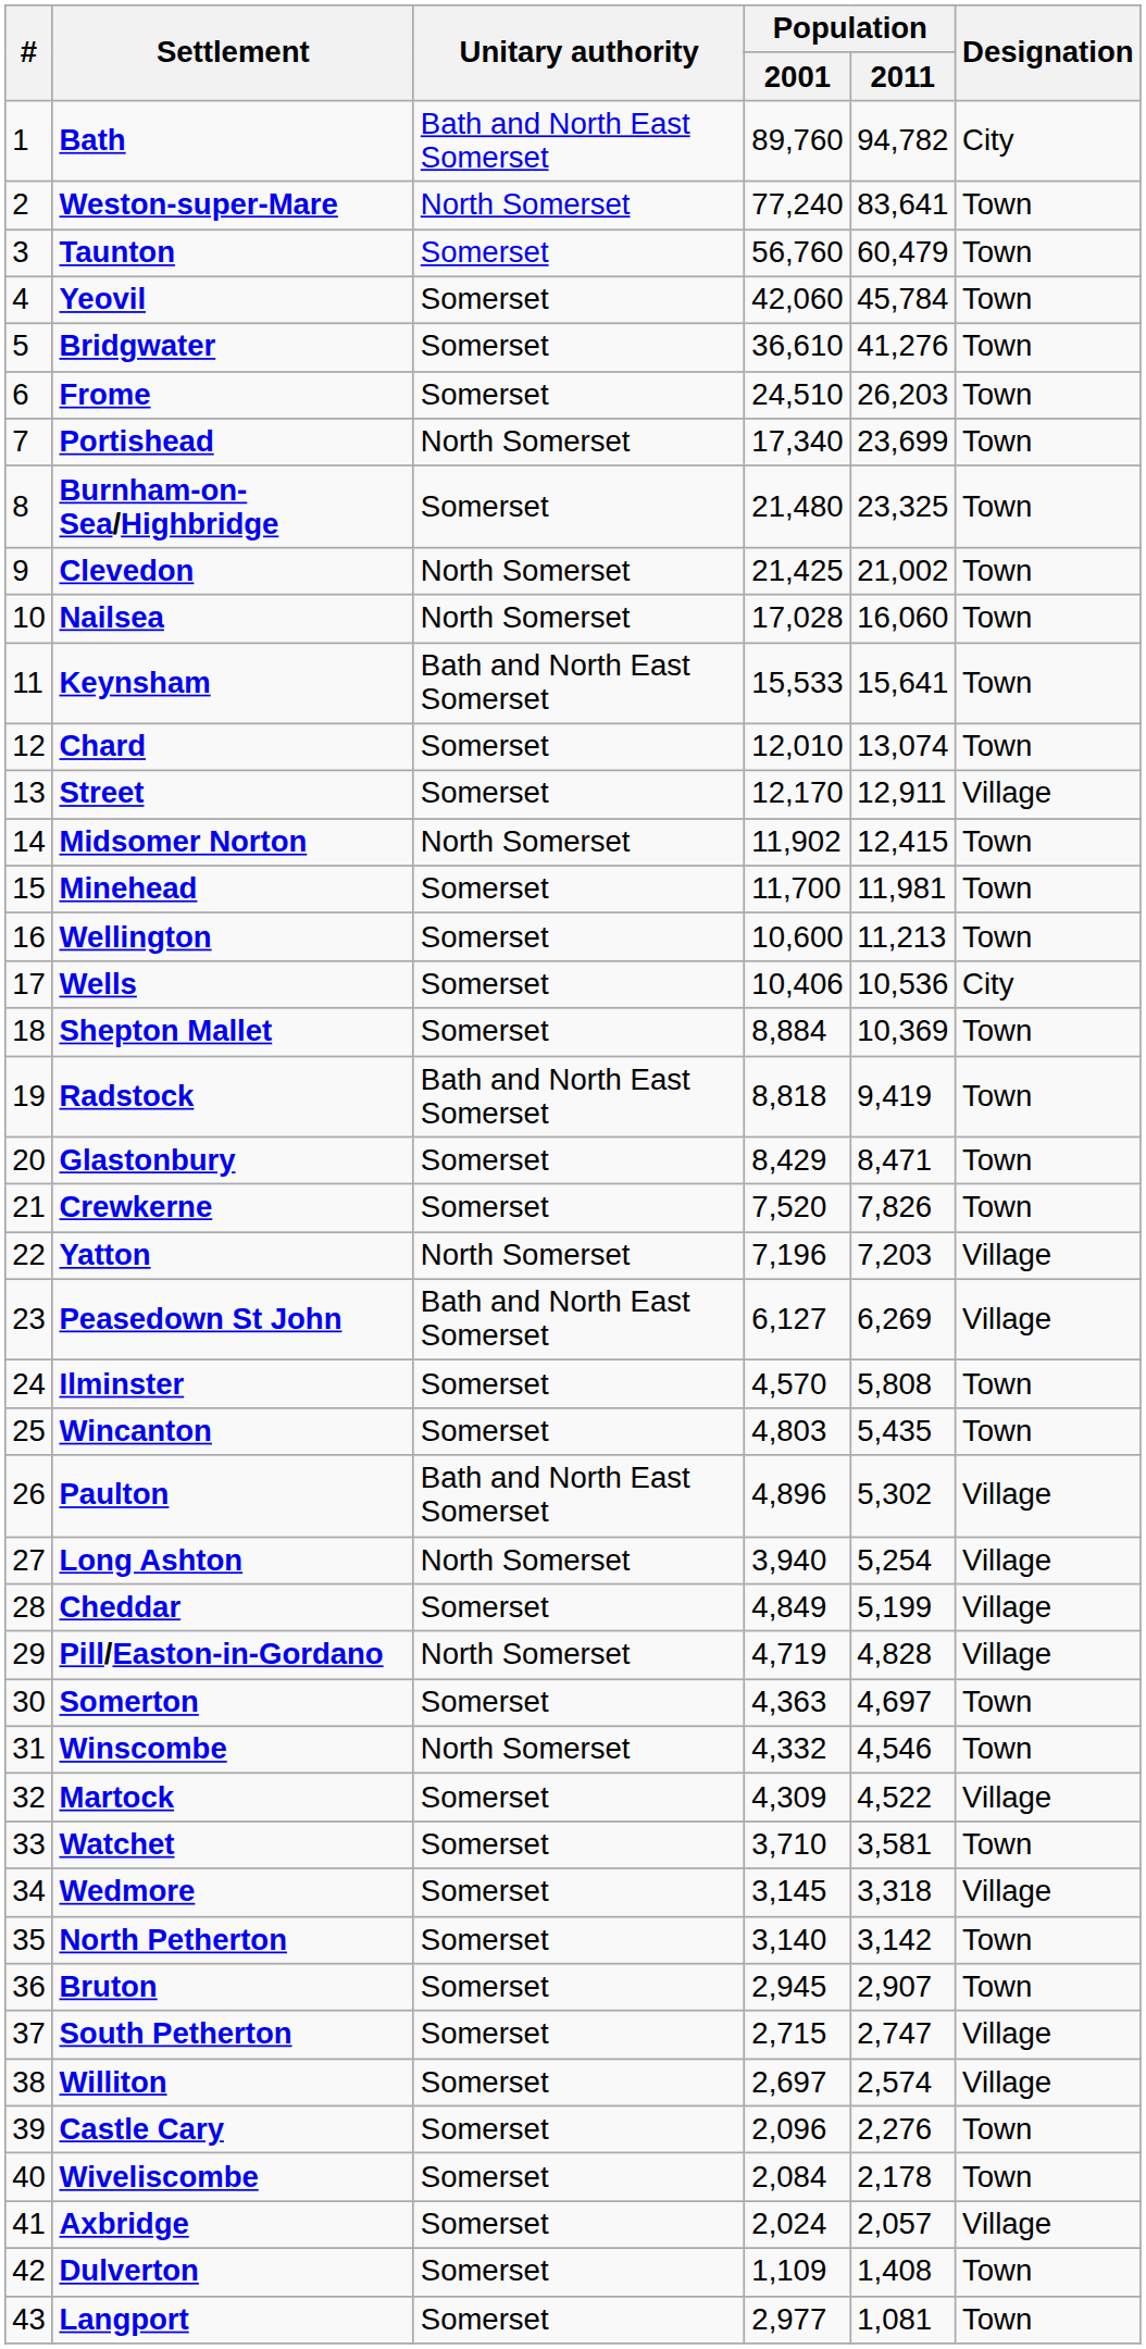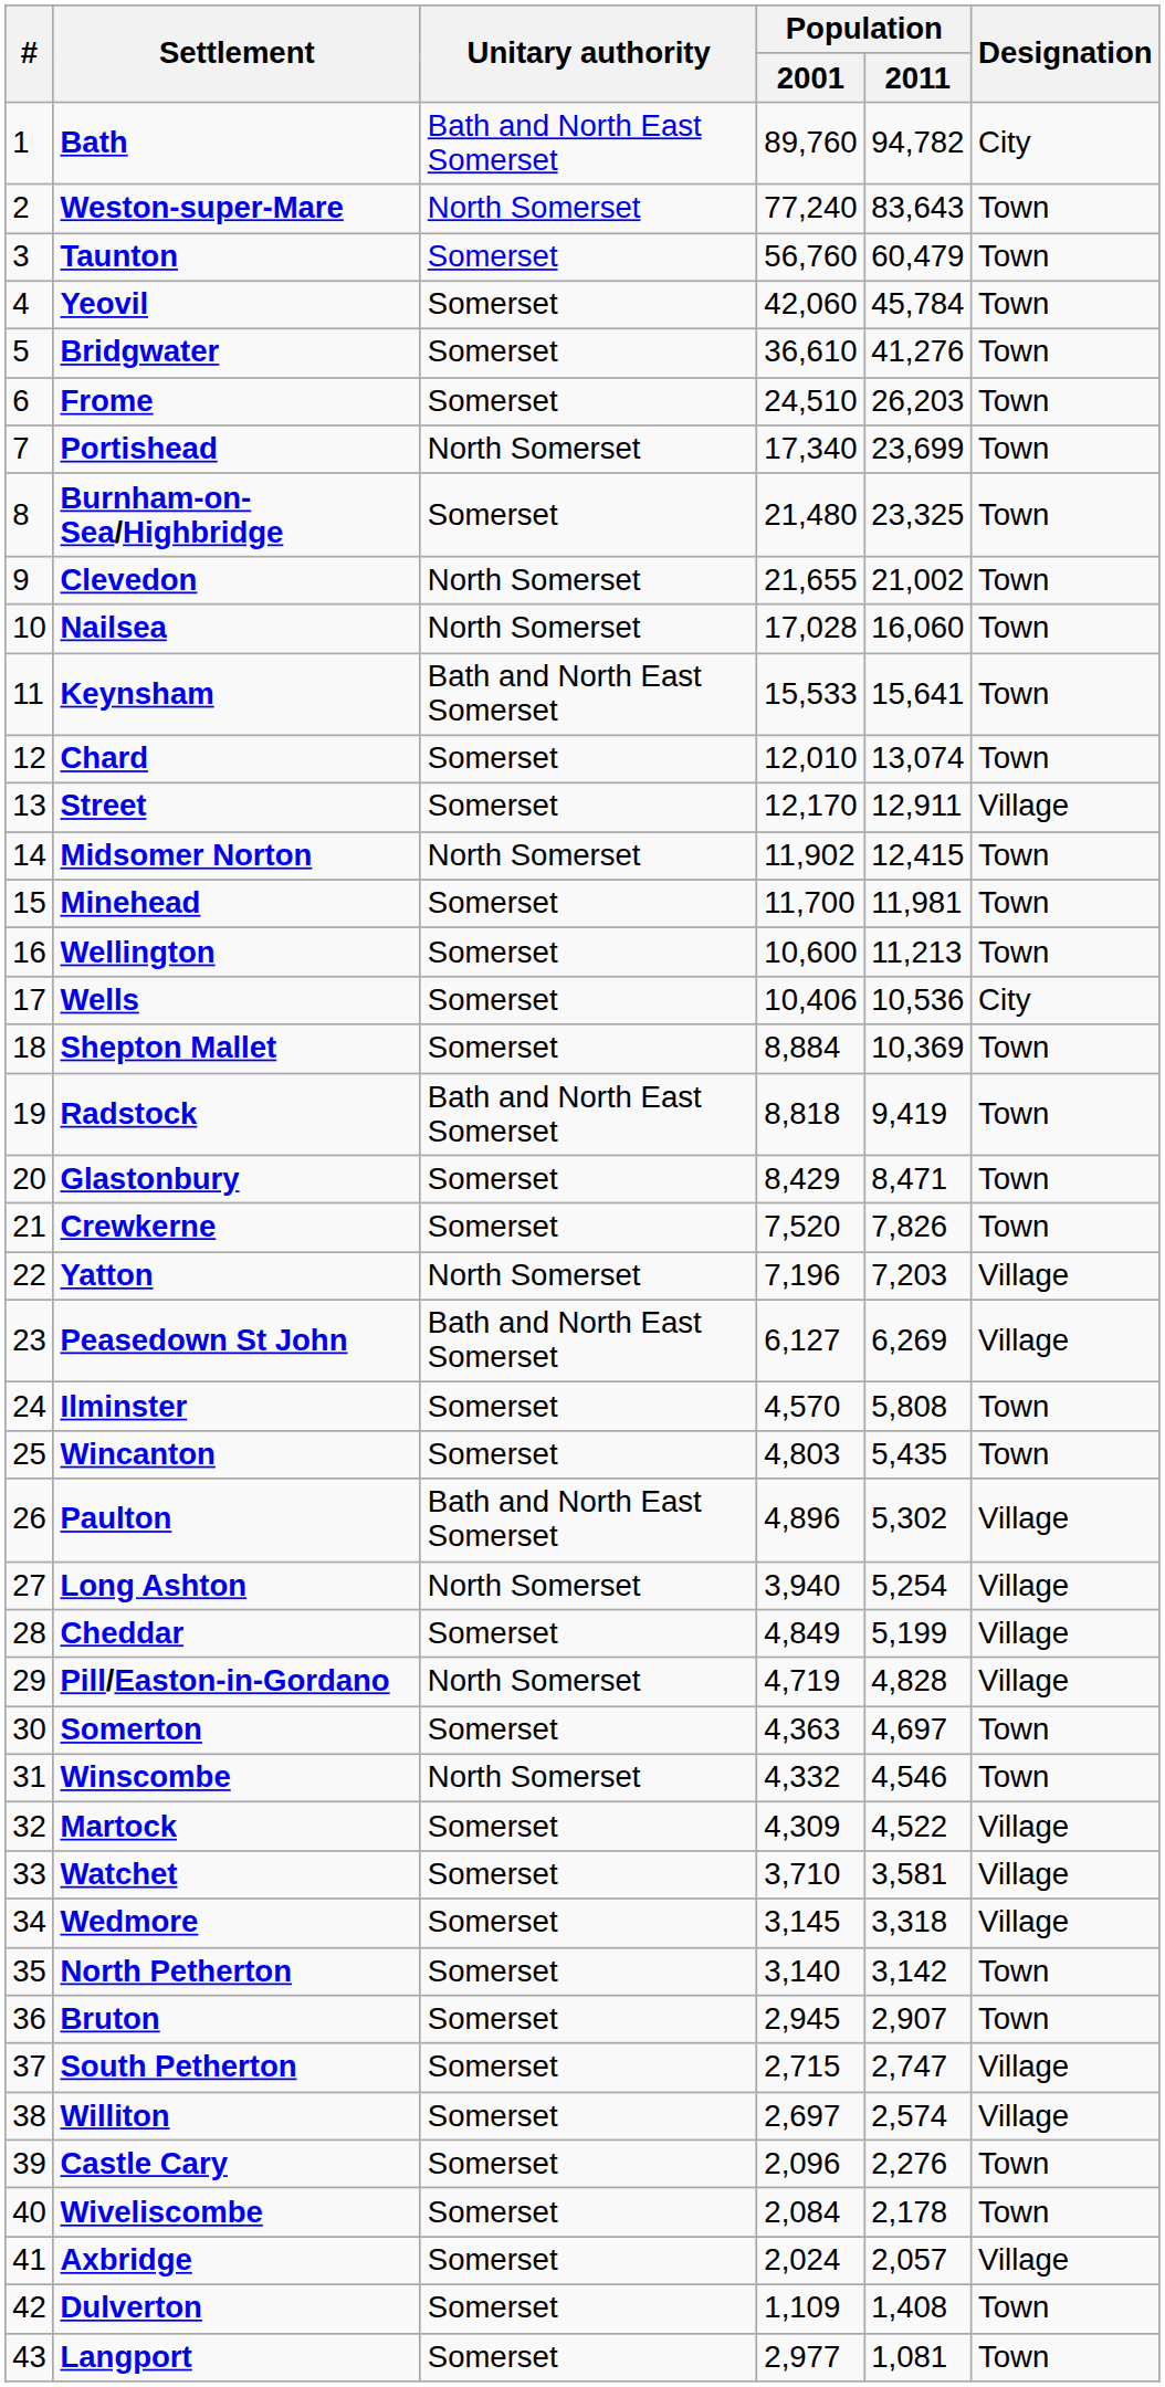Weston-super-Mare | Population / 2011: 83,641 -> 83,643
Clevedon | Population / 2001: 21,425 -> 21,655
Watchet | Designation: Town -> Village
